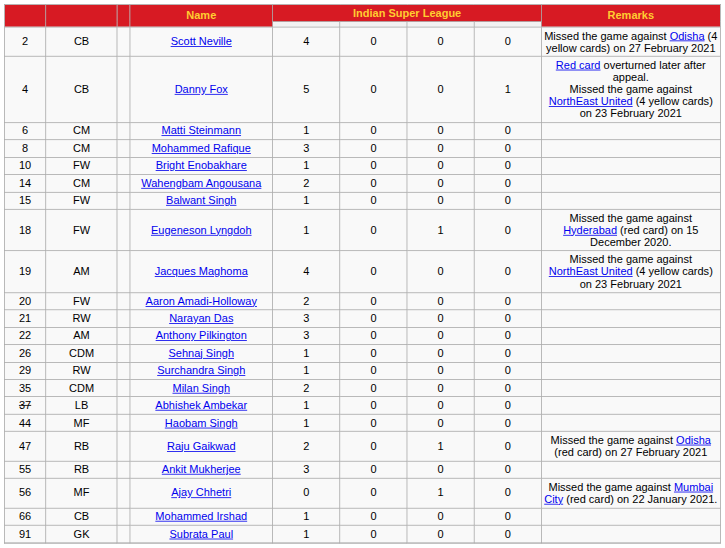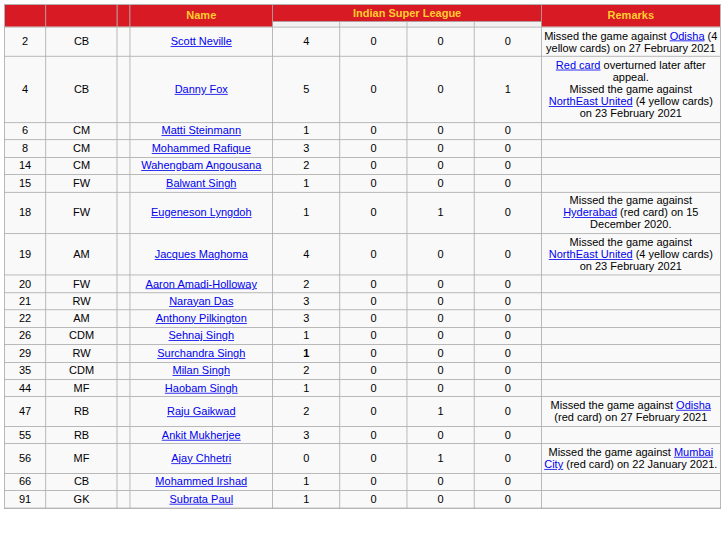- row: 10 | FW | Bright Enobakhare | 1 | 0 | 0 | 0
Surchandra Singh | column 5: normal -> bold
- row: 37 | LB | Abhishek Ambekar | 1 | 0 | 0 | 0
